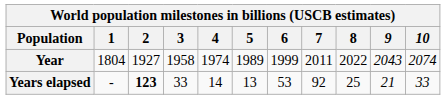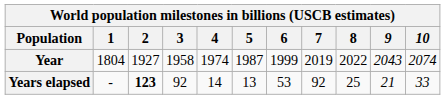Year | 5: 1989 -> 1987
Year | 7: 2011 -> 2019
Years elapsed | 3: 33 -> 92
